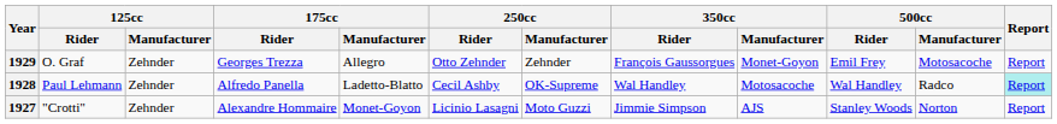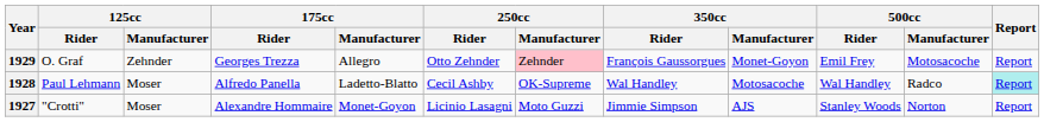1929 | 250cc / Manufacturer: no background -> pink background
1928 | 125cc / Manufacturer: Zehnder -> Moser
1927 | 125cc / Manufacturer: Zehnder -> Moser
